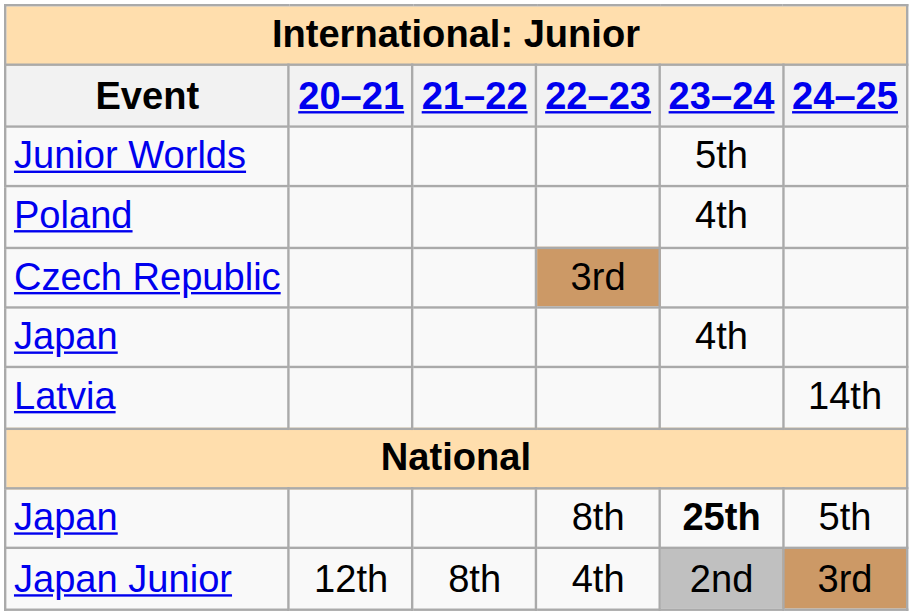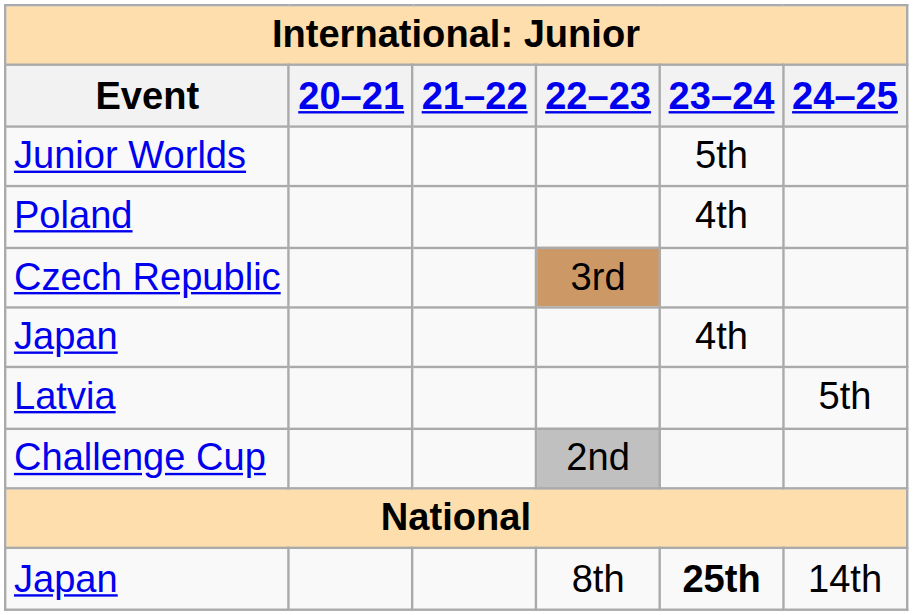Latvia | 24–25: 14th -> 5th
+ row: Challenge Cup | 2nd
Japan / 8th | 24–25: 5th -> 14th
- row: Japan Junior | 12th | 8th | 4th | 2nd | 3rd
